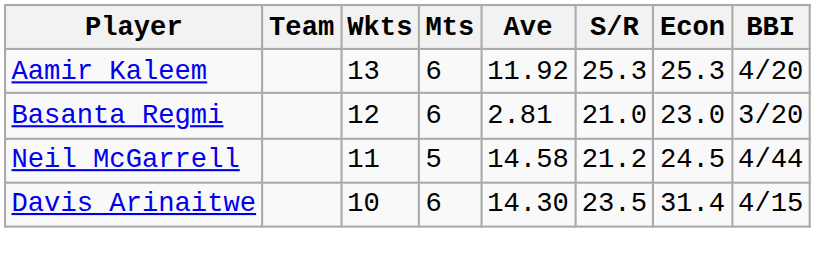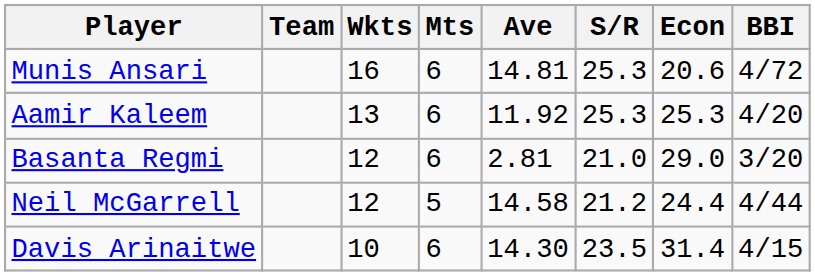+ row: Munis Ansari | 16 | 6 | 14.81 | 25.3 | 20.6 | 4/72
Basanta Regmi | Econ: 23.0 -> 29.0
Neil McGarrell | Wkts: 11 -> 12
Neil McGarrell | Econ: 24.5 -> 24.4
